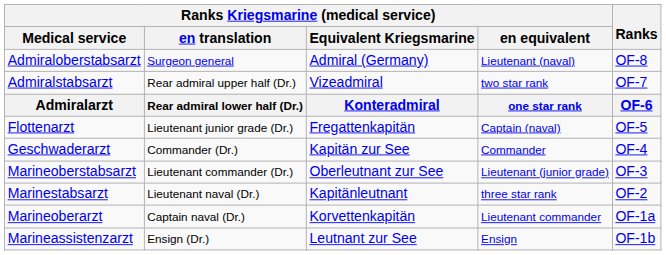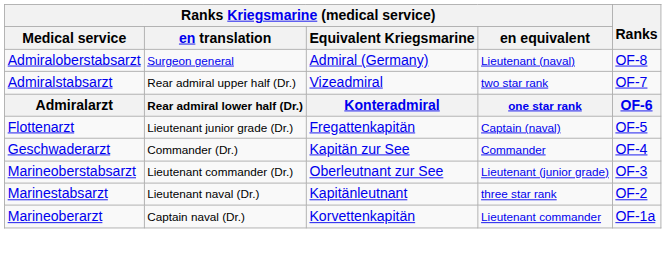- row: Marineassistenzarzt | Ensign (Dr.) | Leutnant zur See | Ensign | OF-1b
